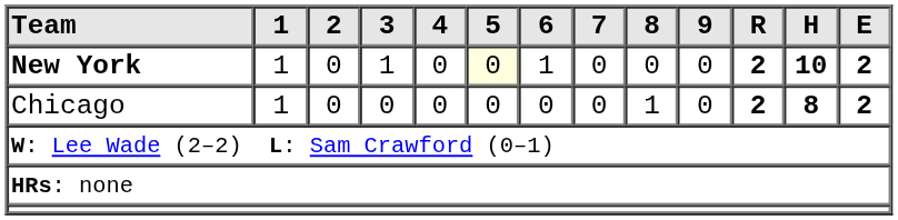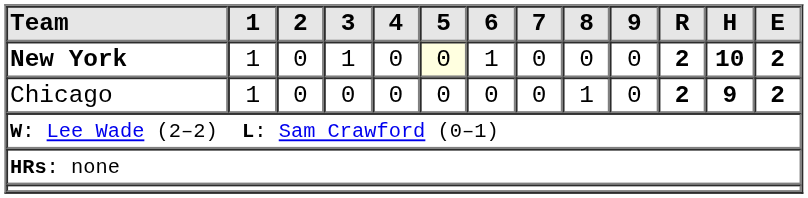Chicago | H: 8 -> 9
